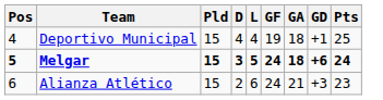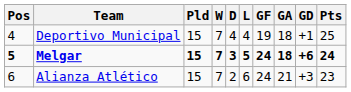+ column: W | 7 | 7 | 7
